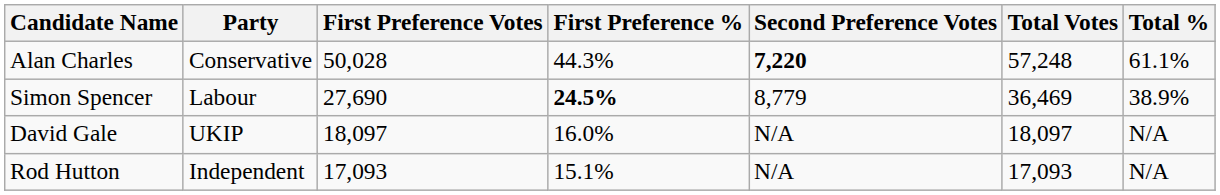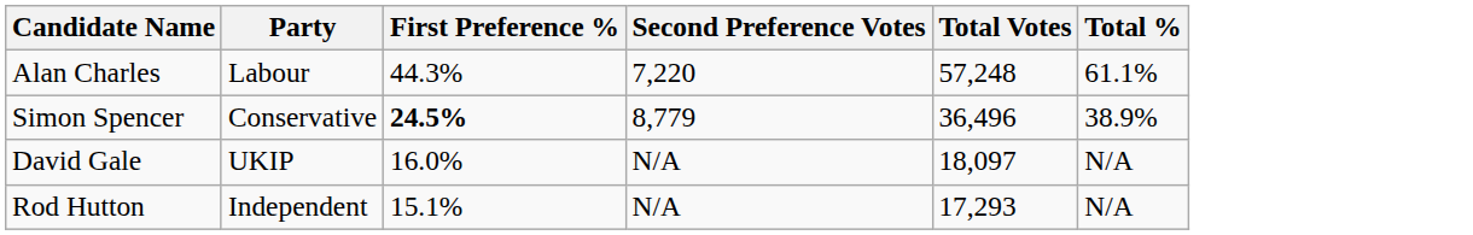- column: First Preference Votes | 50,028 | 27,690 | 18,097 | 17,093
Alan Charles | Party: Conservative -> Labour
Alan Charles | Second Preference Votes: bold -> normal
Simon Spencer | Party: Labour -> Conservative
Simon Spencer | Total Votes: 36,469 -> 36,496
Rod Hutton | Total Votes: 17,093 -> 17,293
